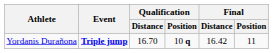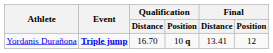Yordanis Durañona | Final / Distance: 16.42 -> 13.41
Yordanis Durañona | Final / Position: 11 -> 12
